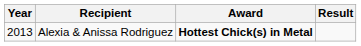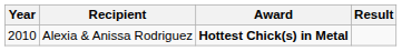Alexia & Anissa Rodriguez | Year: 2013 -> 2010
